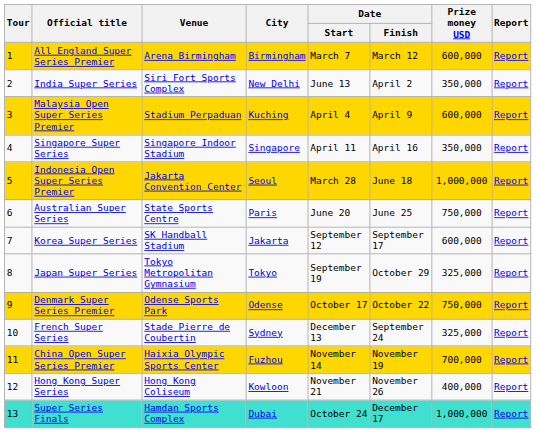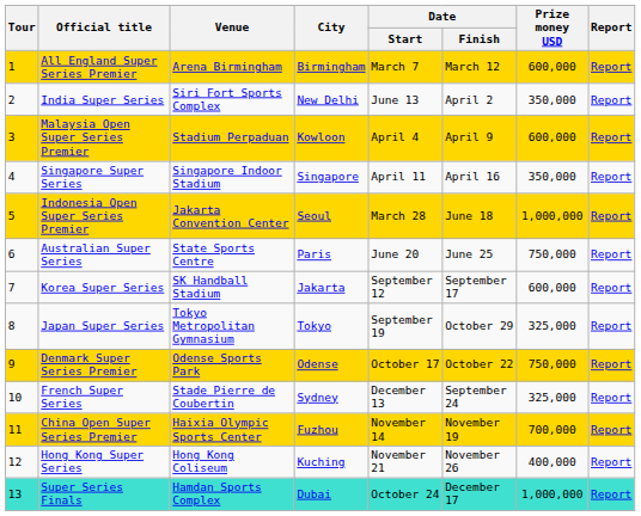Malaysia Open Super Series Premier | City: Kuching -> Kowloon
Hong Kong Super Series | City: Kowloon -> Kuching
